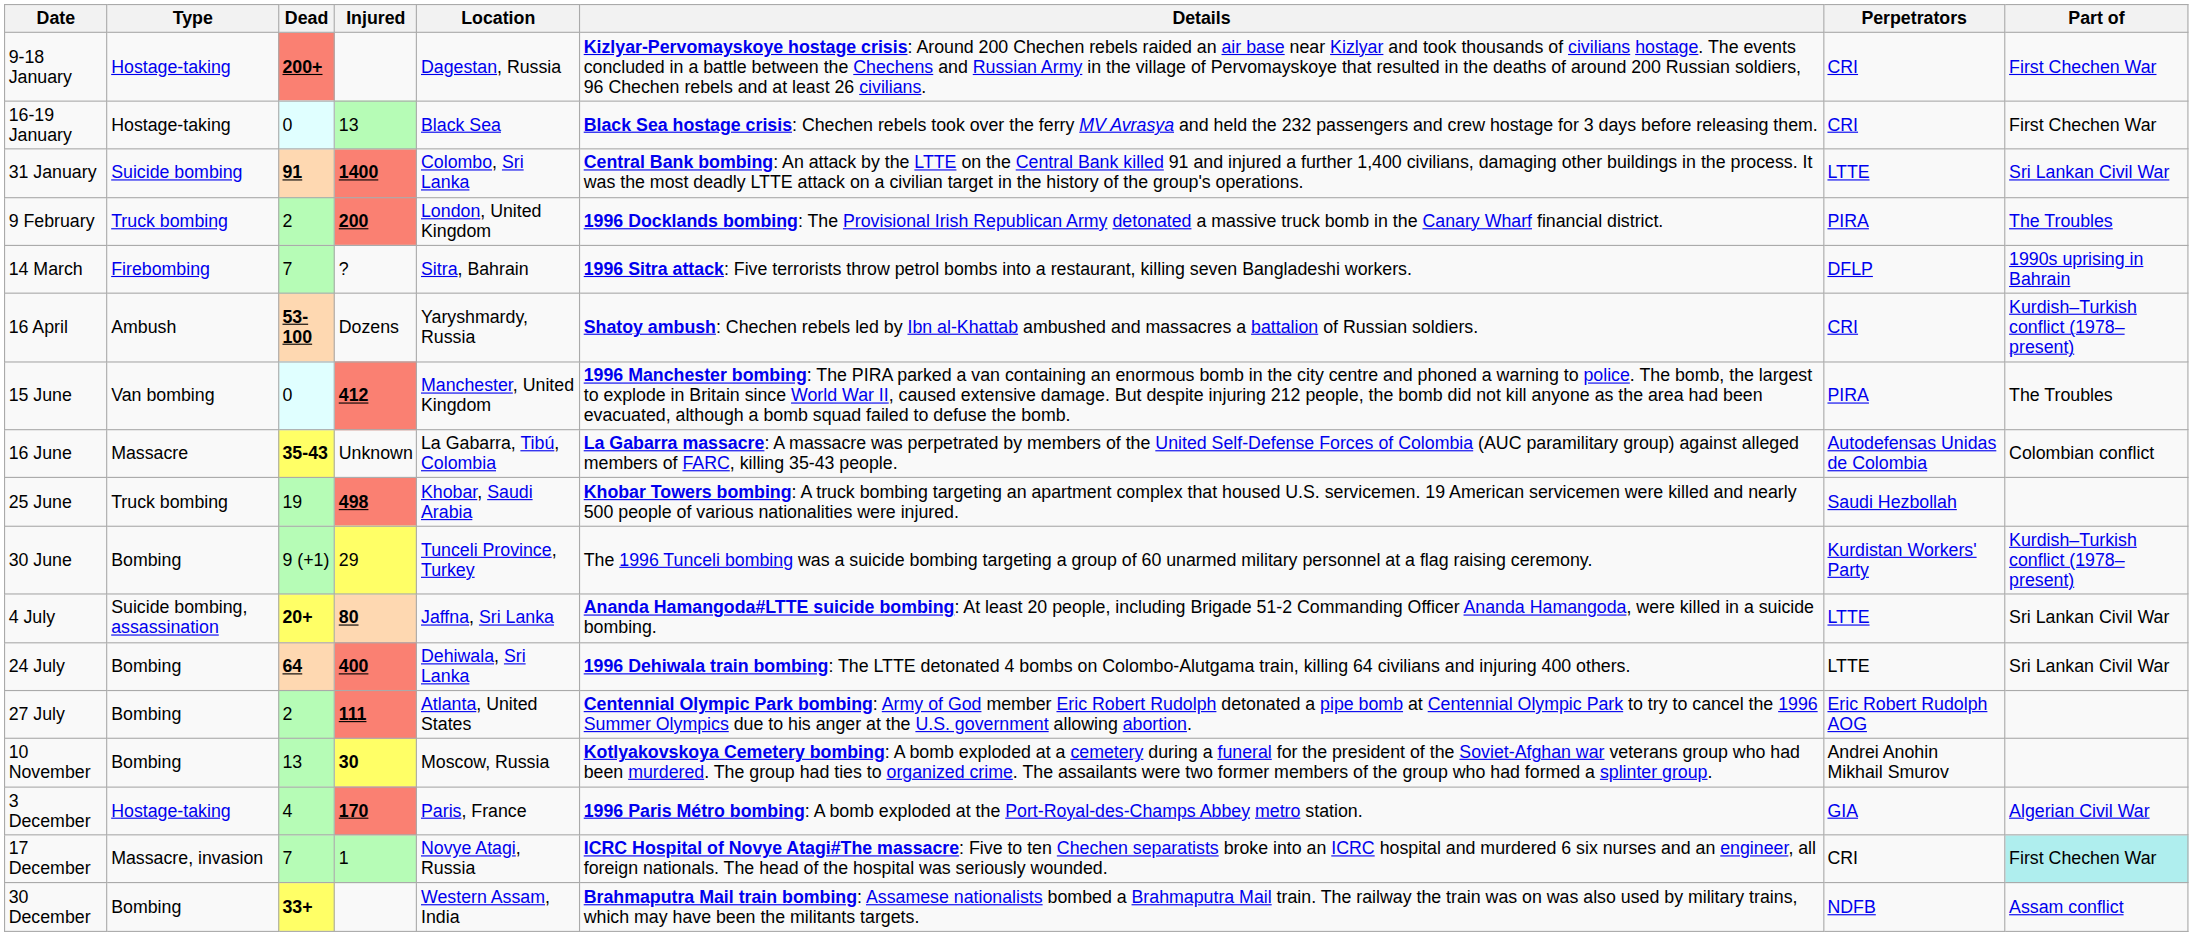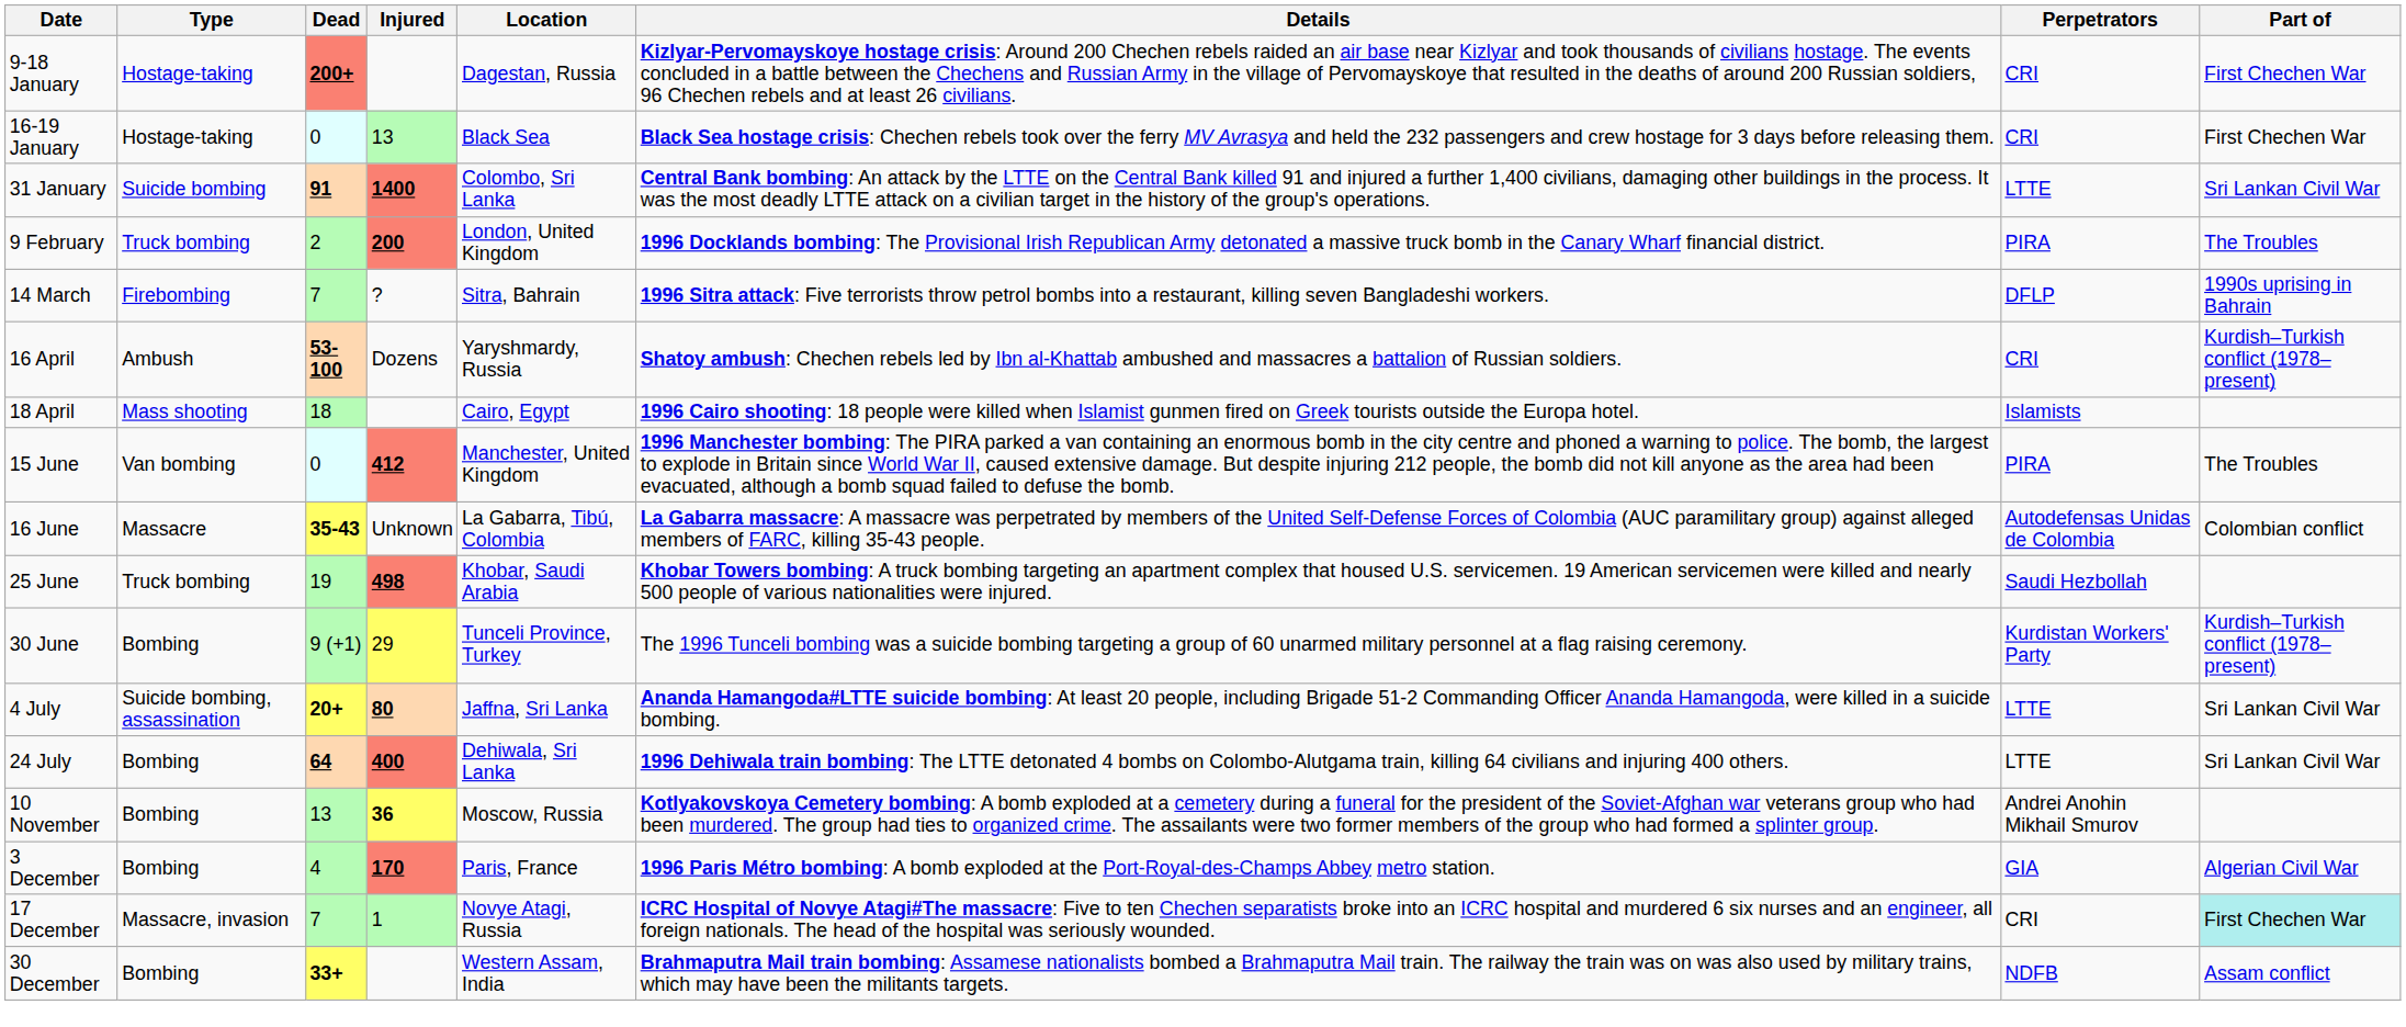+ row: 18 April | Mass shooting | 18 | Cairo, Egypt | 1996 Cairo shooting: 18 people were killed when Islamist gunmen fired on Greek tourists outside the Europa hotel. | Islamists
- row: 27 July | Bombing | 2 | 111 | Atlanta, United States | Centennial Olympic Park bombing: Army of God member Eric Robert Rudolph detonated a pipe bomb at Centennial Olympic Park to try to cancel the 1996 Summer Olympics due to his anger at the U.S. government allowing abortion. | Eric Robert Rudolph AOG
10 November | Injured: 30 -> 36
3 December | Type: Hostage-taking -> Bombing
